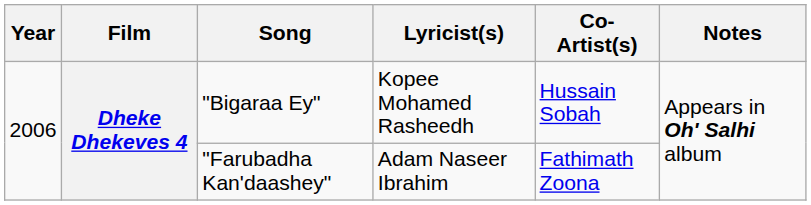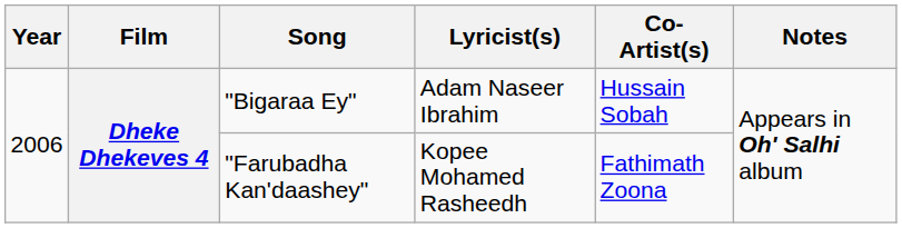"Bigaraa Ey" | Lyricist(s): Kopee Mohamed Rasheedh -> Adam Naseer Ibrahim
"Farubadha Kan'daashey" | Lyricist(s): Adam Naseer Ibrahim -> Kopee Mohamed Rasheedh
